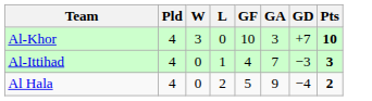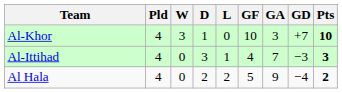+ column: D | 1 | 3 | 2
